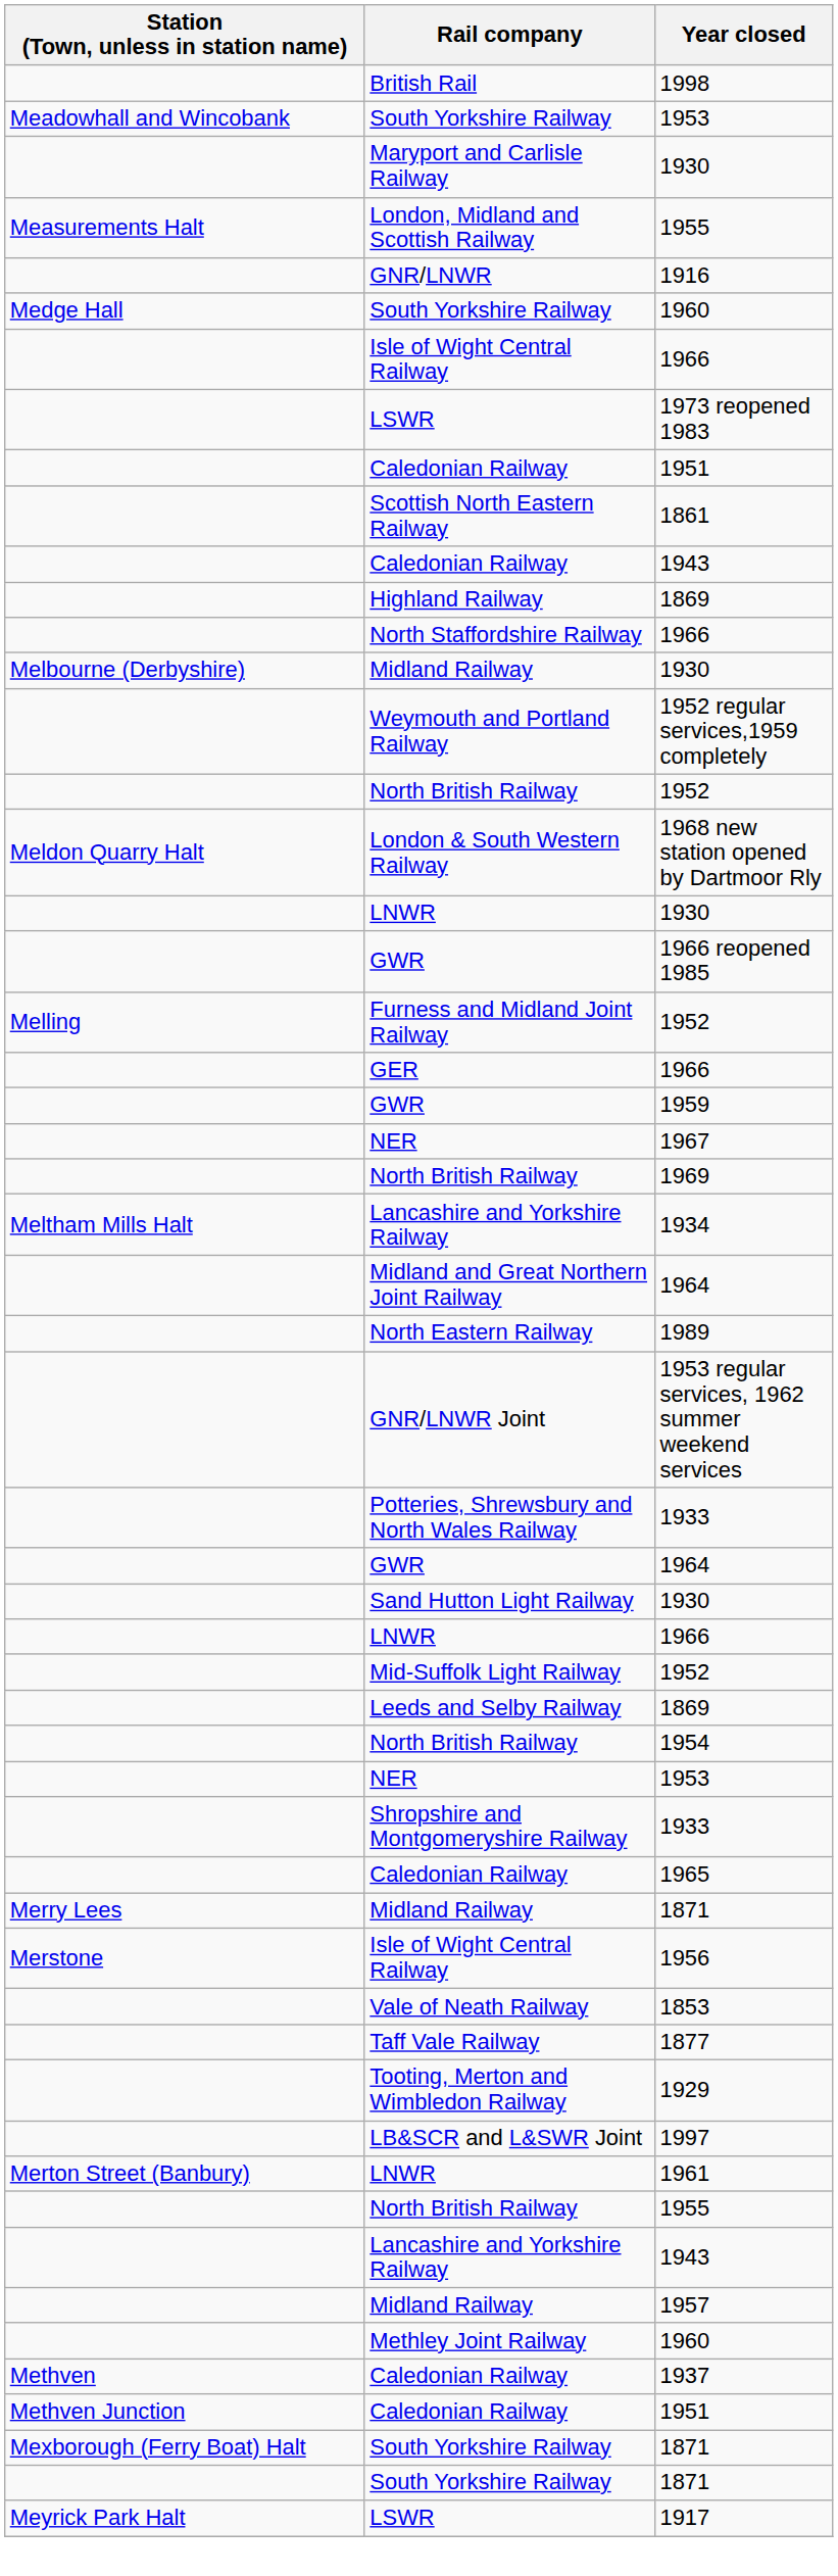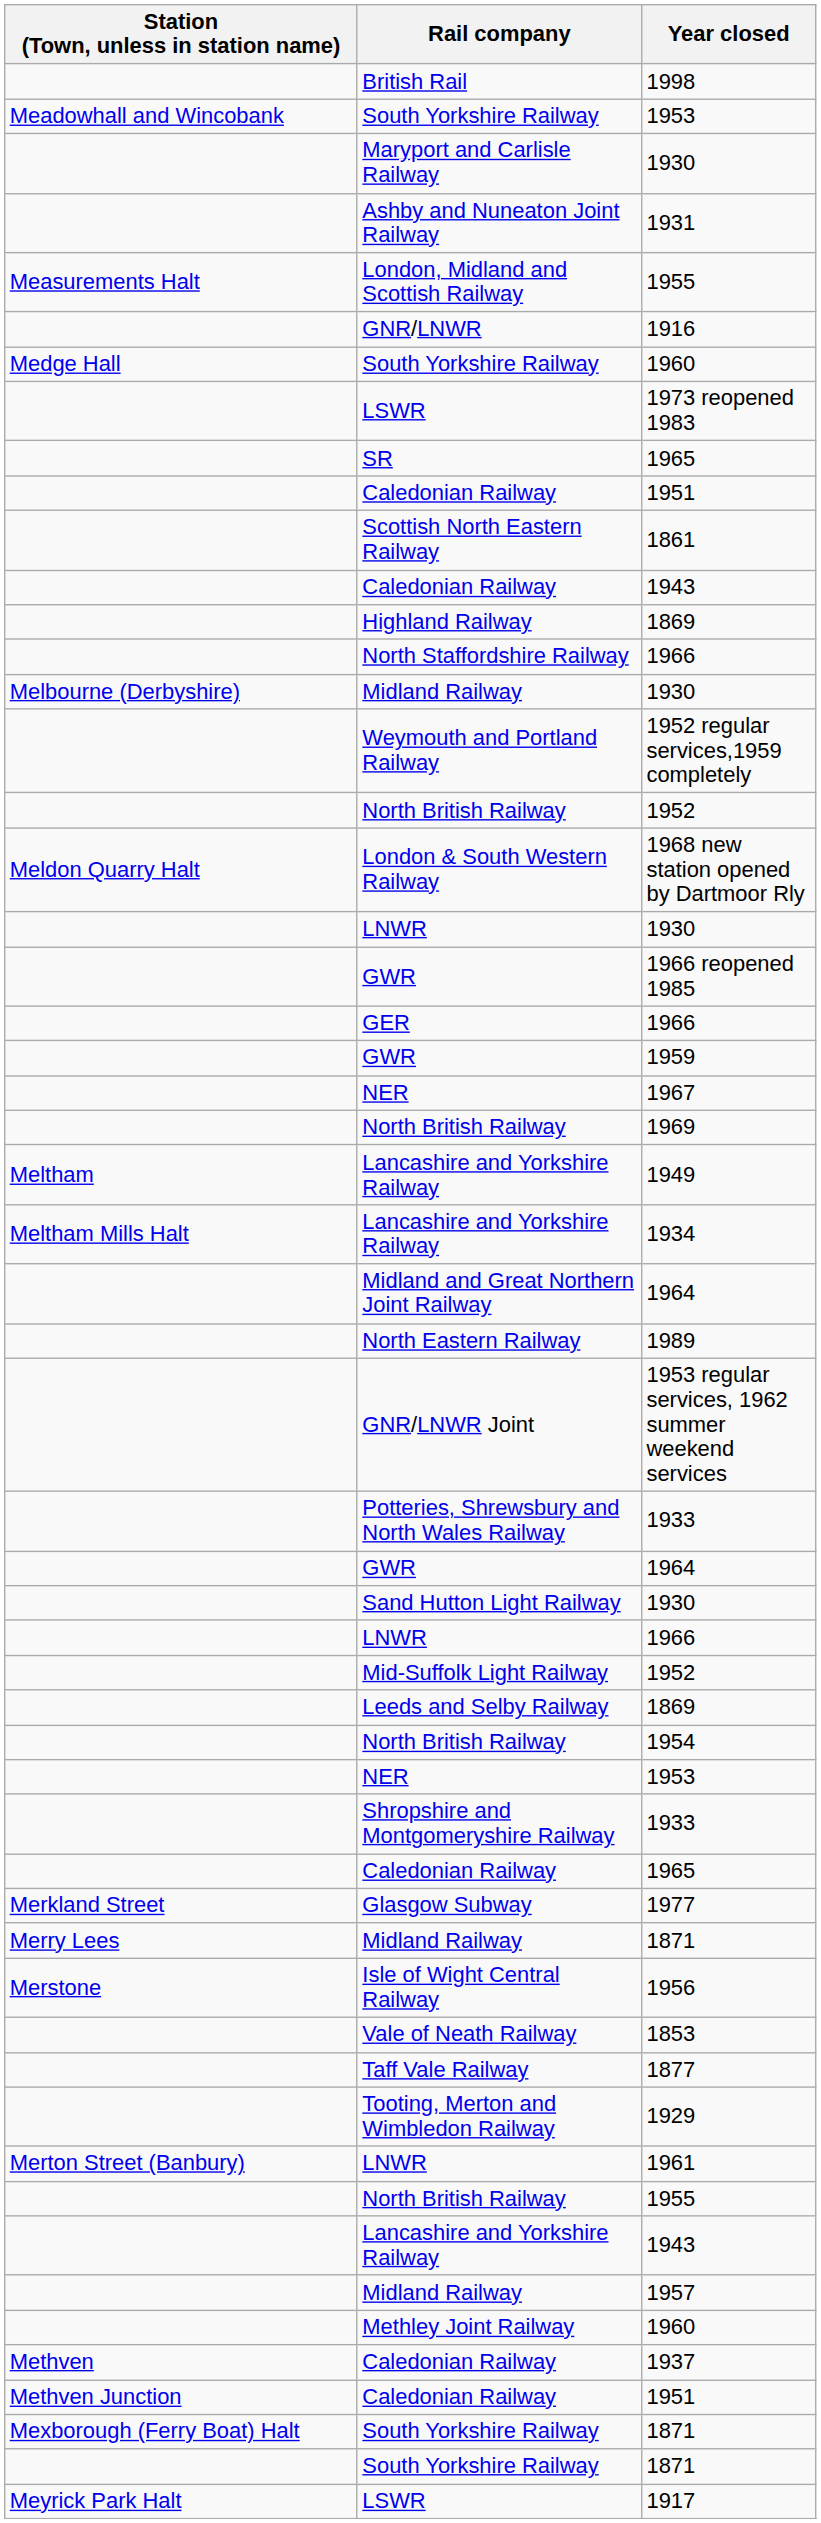+ row: Ashby and Nuneaton Joint Railway | 1931
- row: Isle of Wight Central Railway | 1966
+ row: SR | 1965
- row: Melling | Furness and Midland Joint Railway | 1952
+ row: Meltham | Lancashire and Yorkshire Railway | 1949
+ row: Merkland Street | Glasgow Subway | 1977
- row: LB&SCR and L&SWR Joint | 1997
